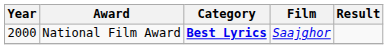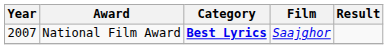National Film Award | Year: 2000 -> 2007
